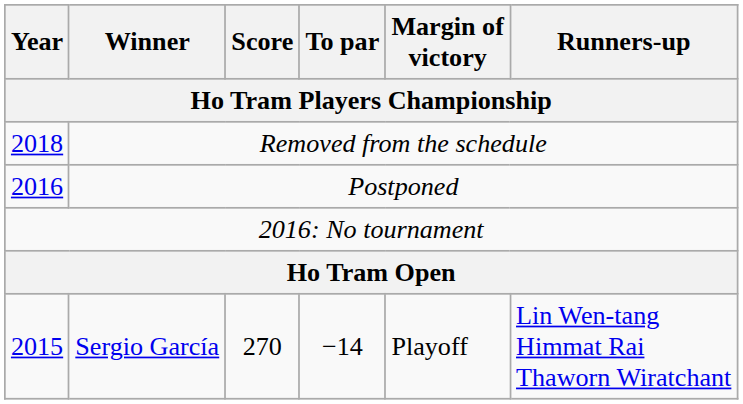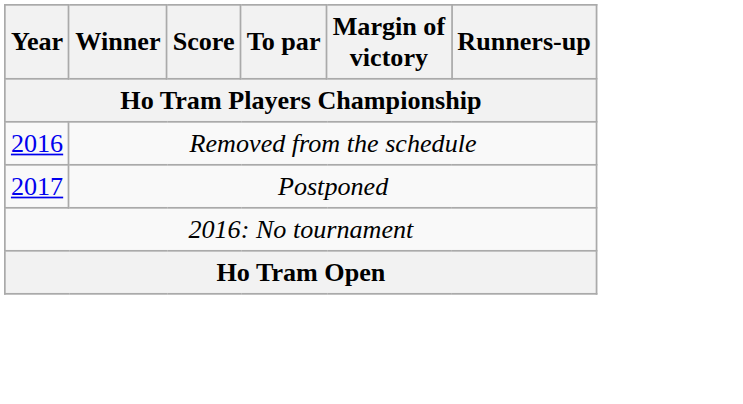Removed from the schedule | Year: 2018 -> 2016
Postponed | Year: 2016 -> 2017
- row: 2015 | Sergio García | 270 | −14 | Playoff | Lin Wen-tang Himmat Rai Thaworn Wiratchant
